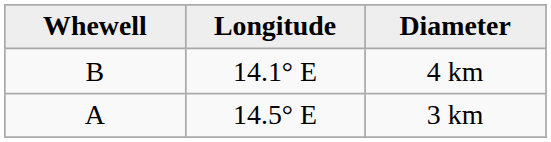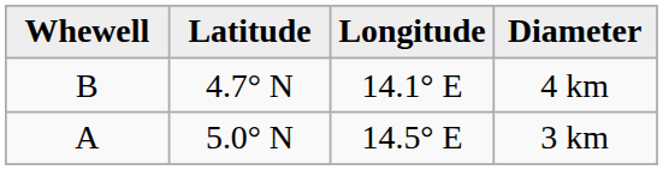+ column: Latitude | 4.7° N | 5.0° N
